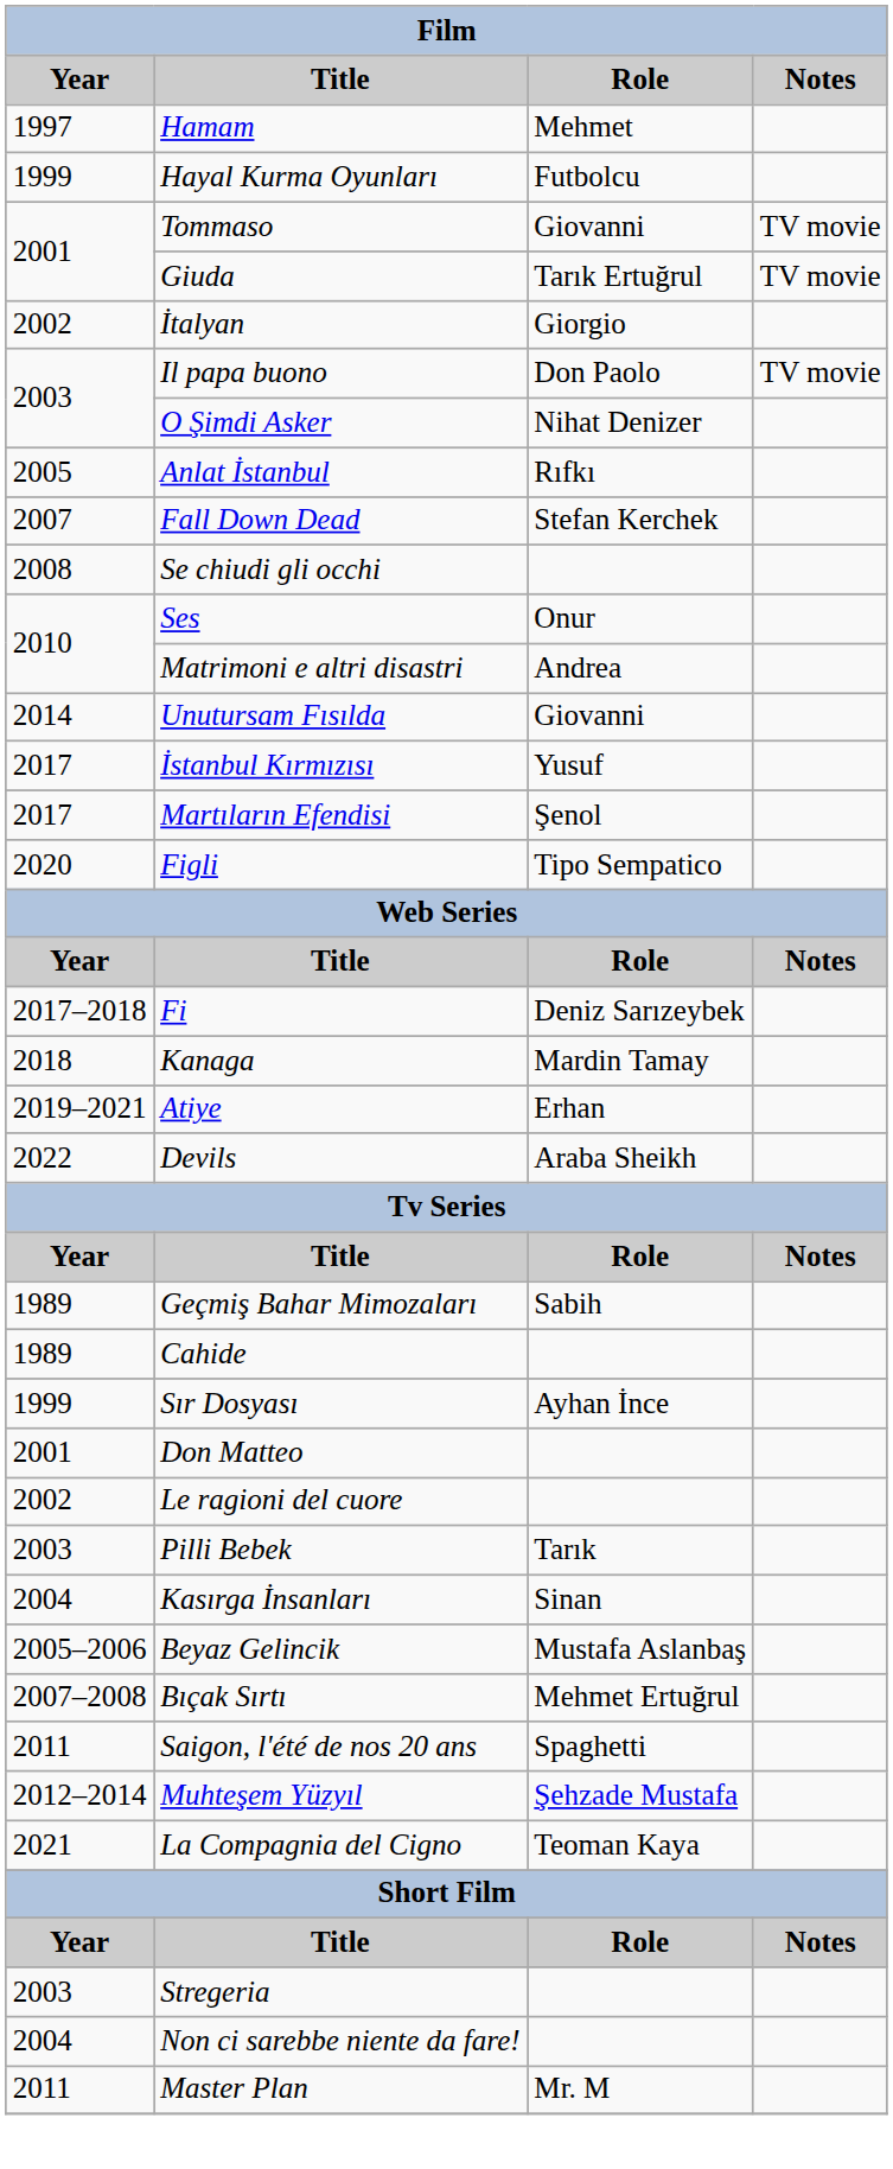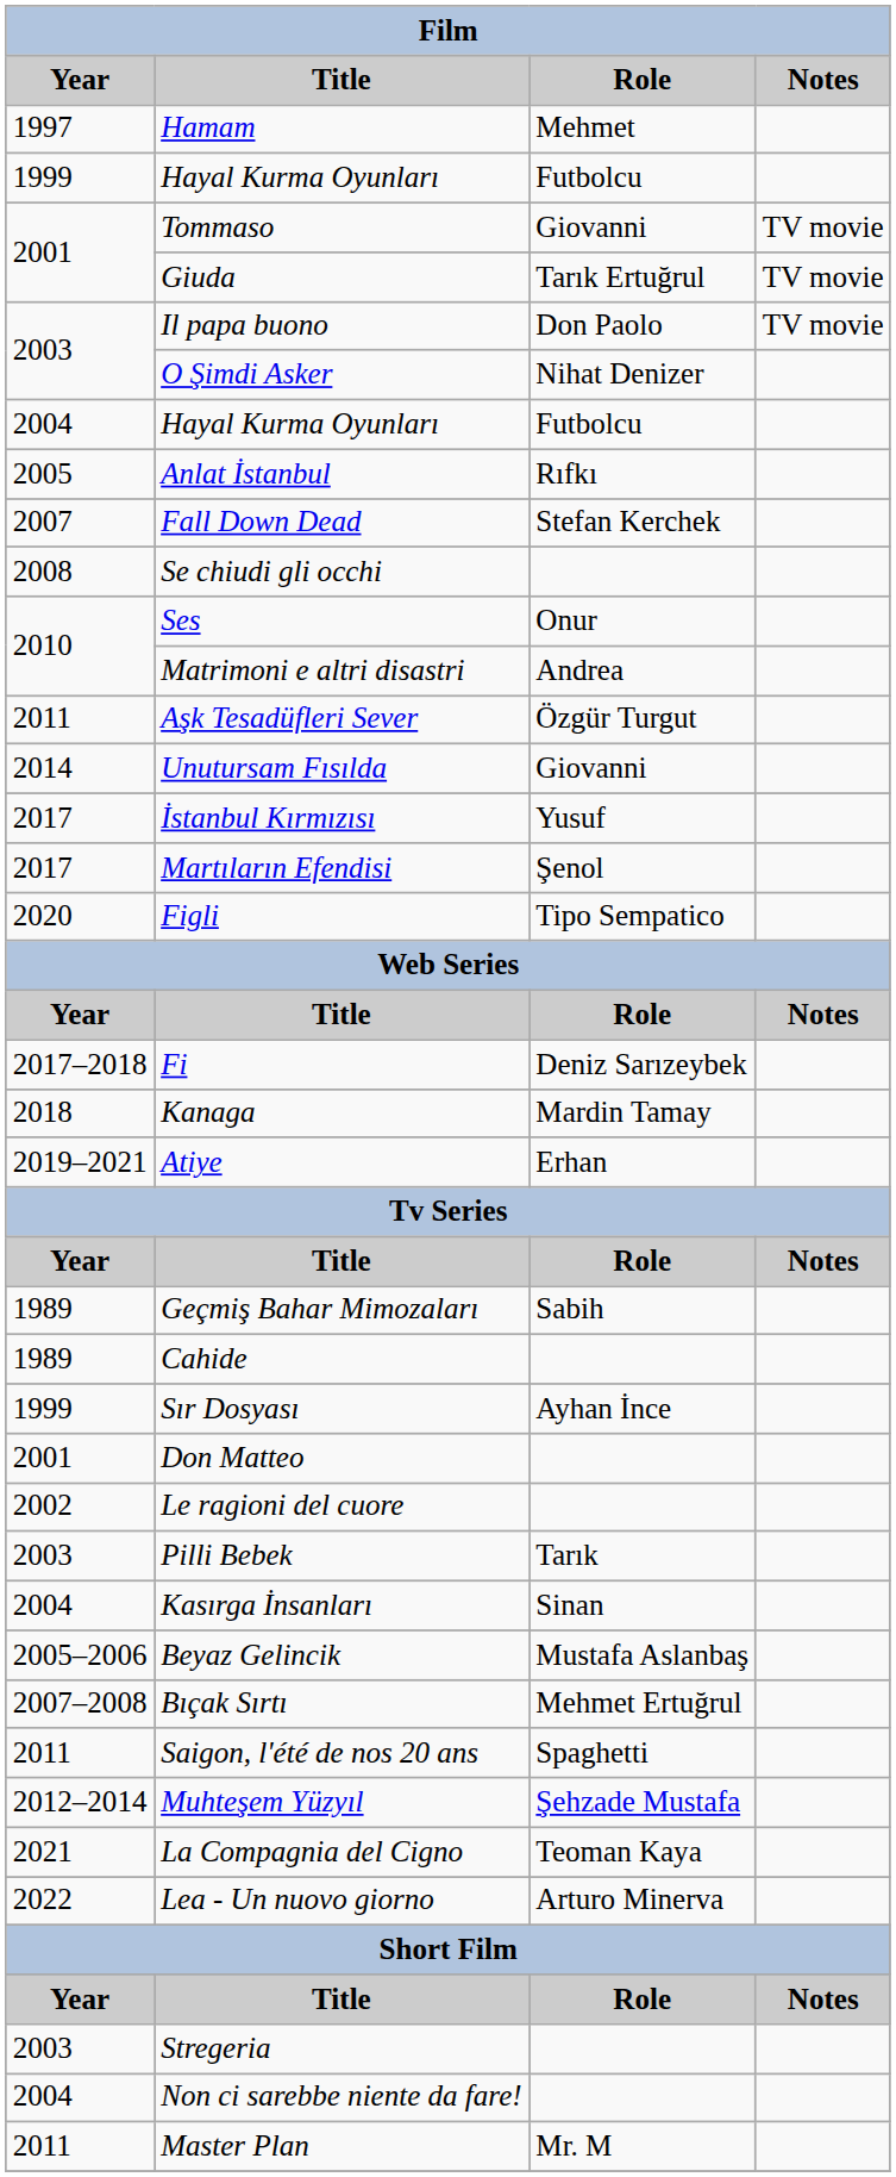- row: 2002 | İtalyan | Giorgio
+ row: 2004 | Hayal Kurma Oyunları | Futbolcu
+ row: 2011 | Aşk Tesadüfleri Sever | Özgür Turgut
- row: 2022 | Devils | Araba Sheikh
+ row: 2022 | Lea - Un nuovo giorno | Arturo Minerva
